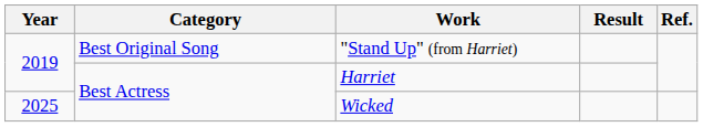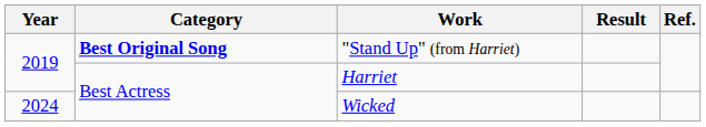"Stand Up" (from Harriet) | Category: normal -> bold
Wicked | Year: 2025 -> 2024
